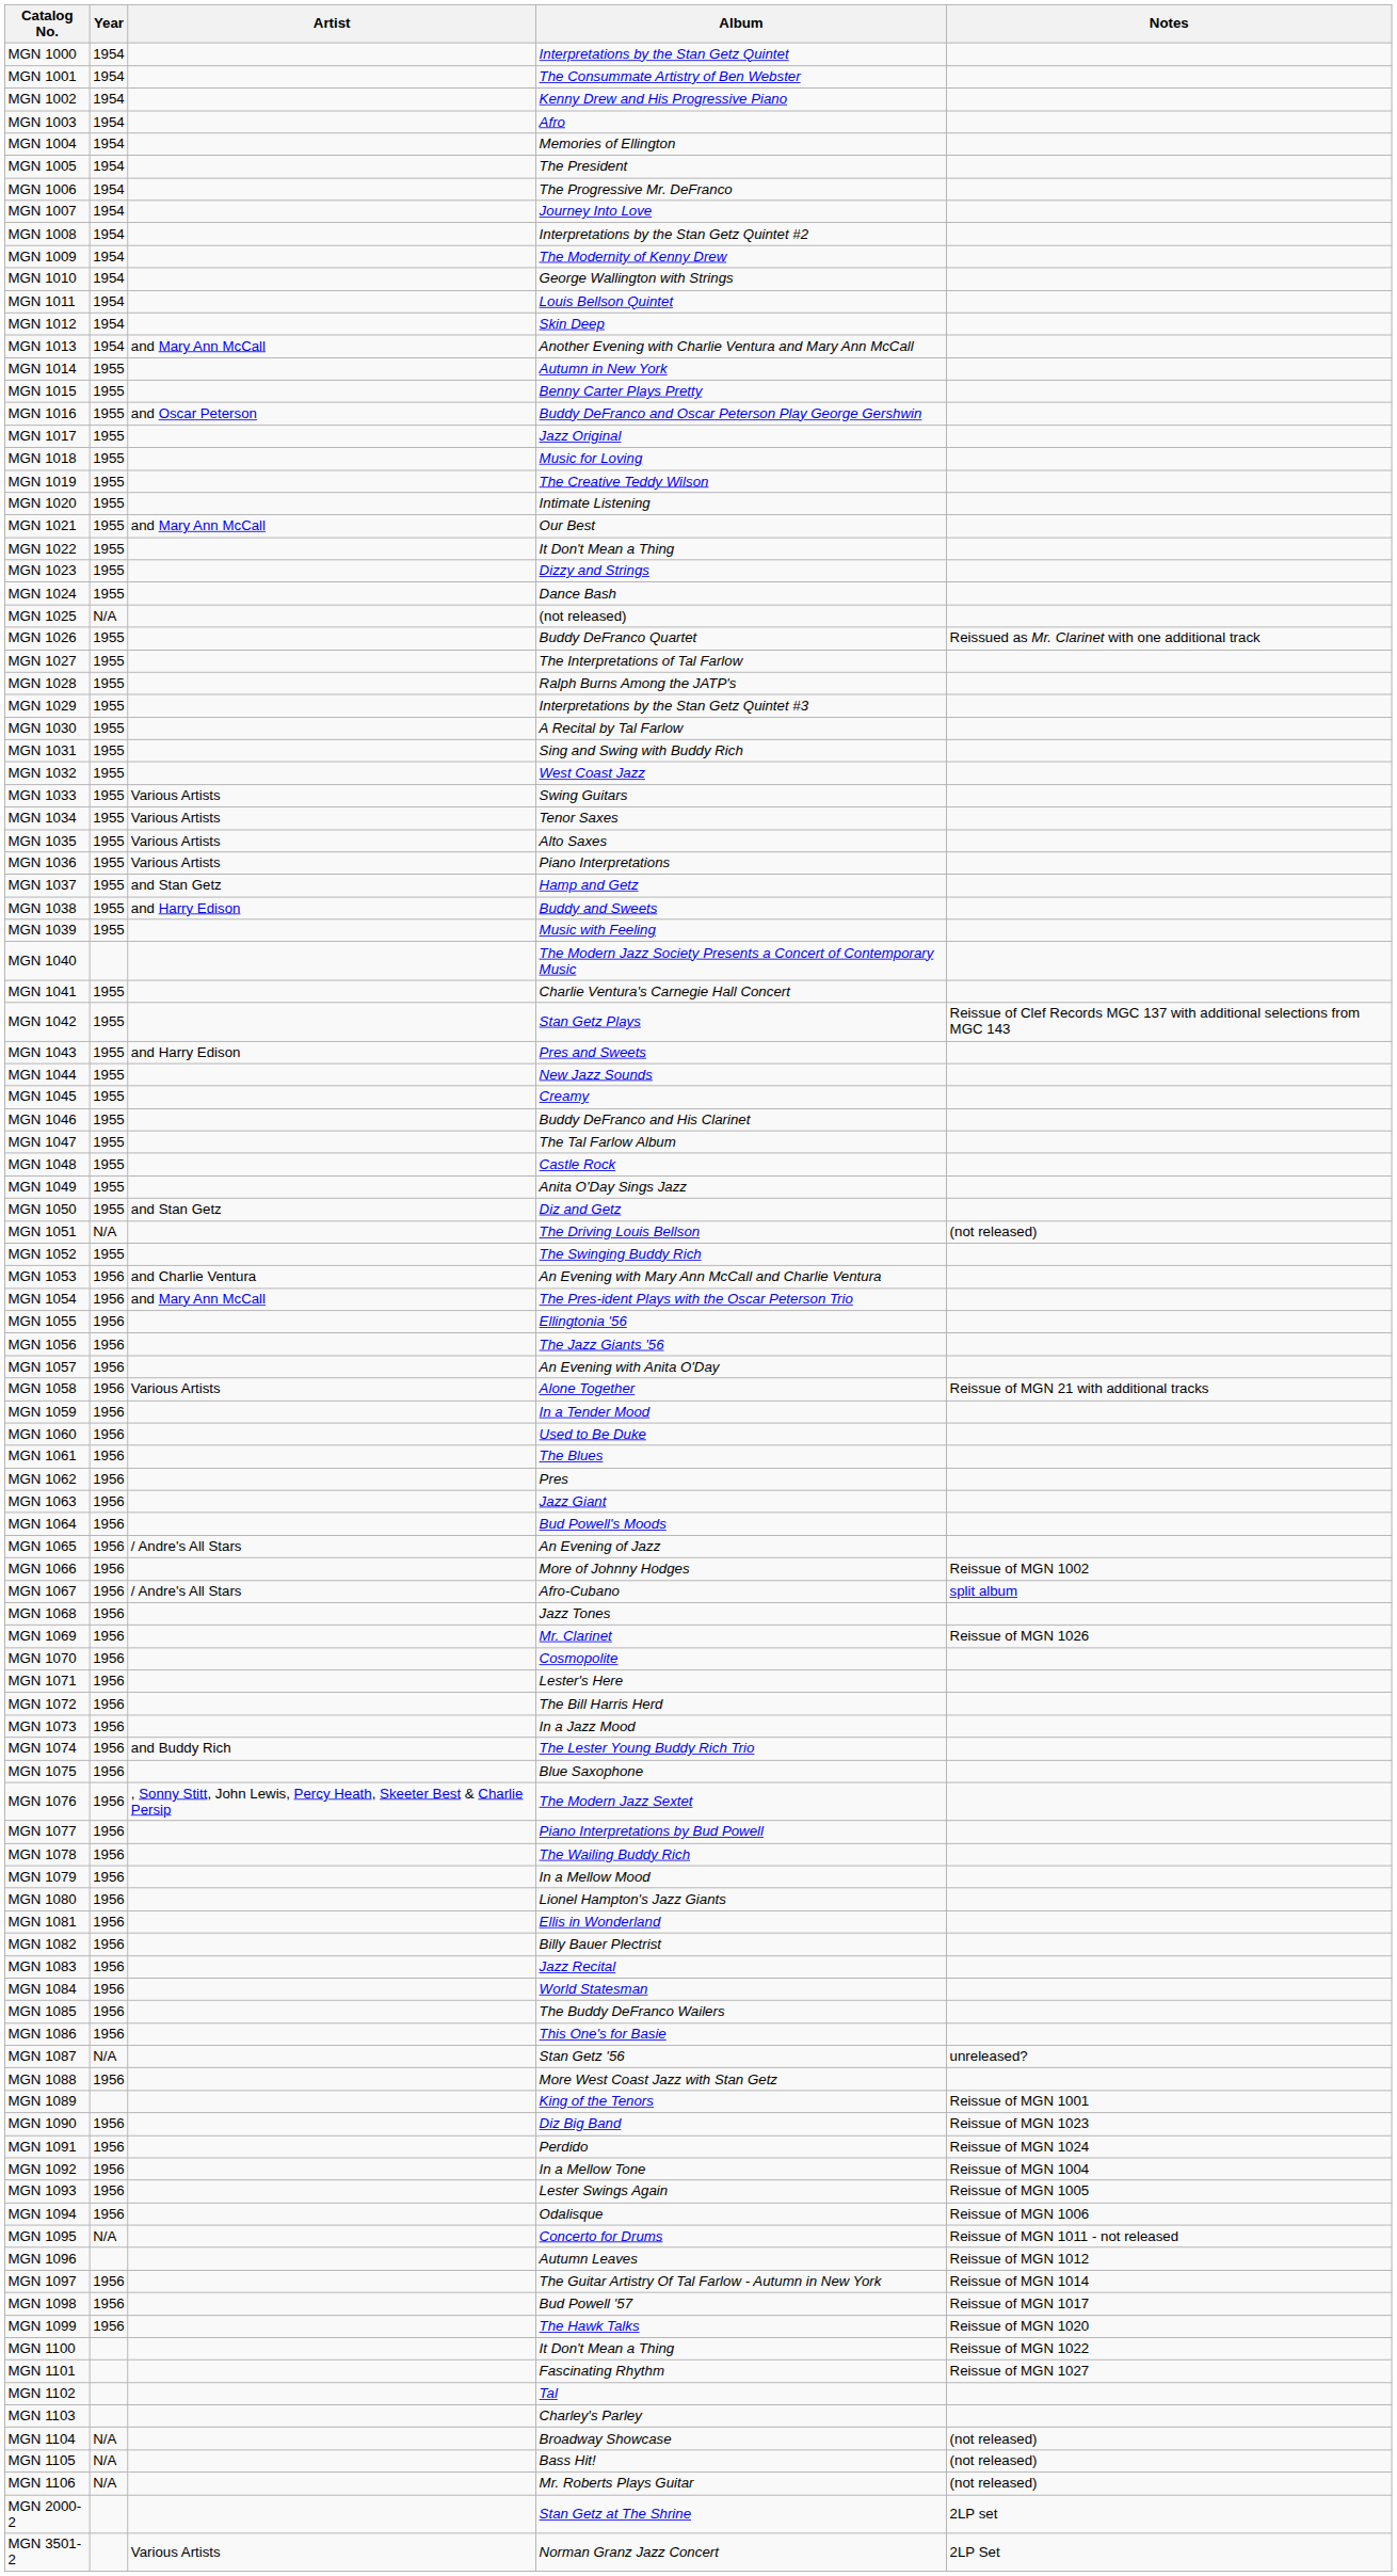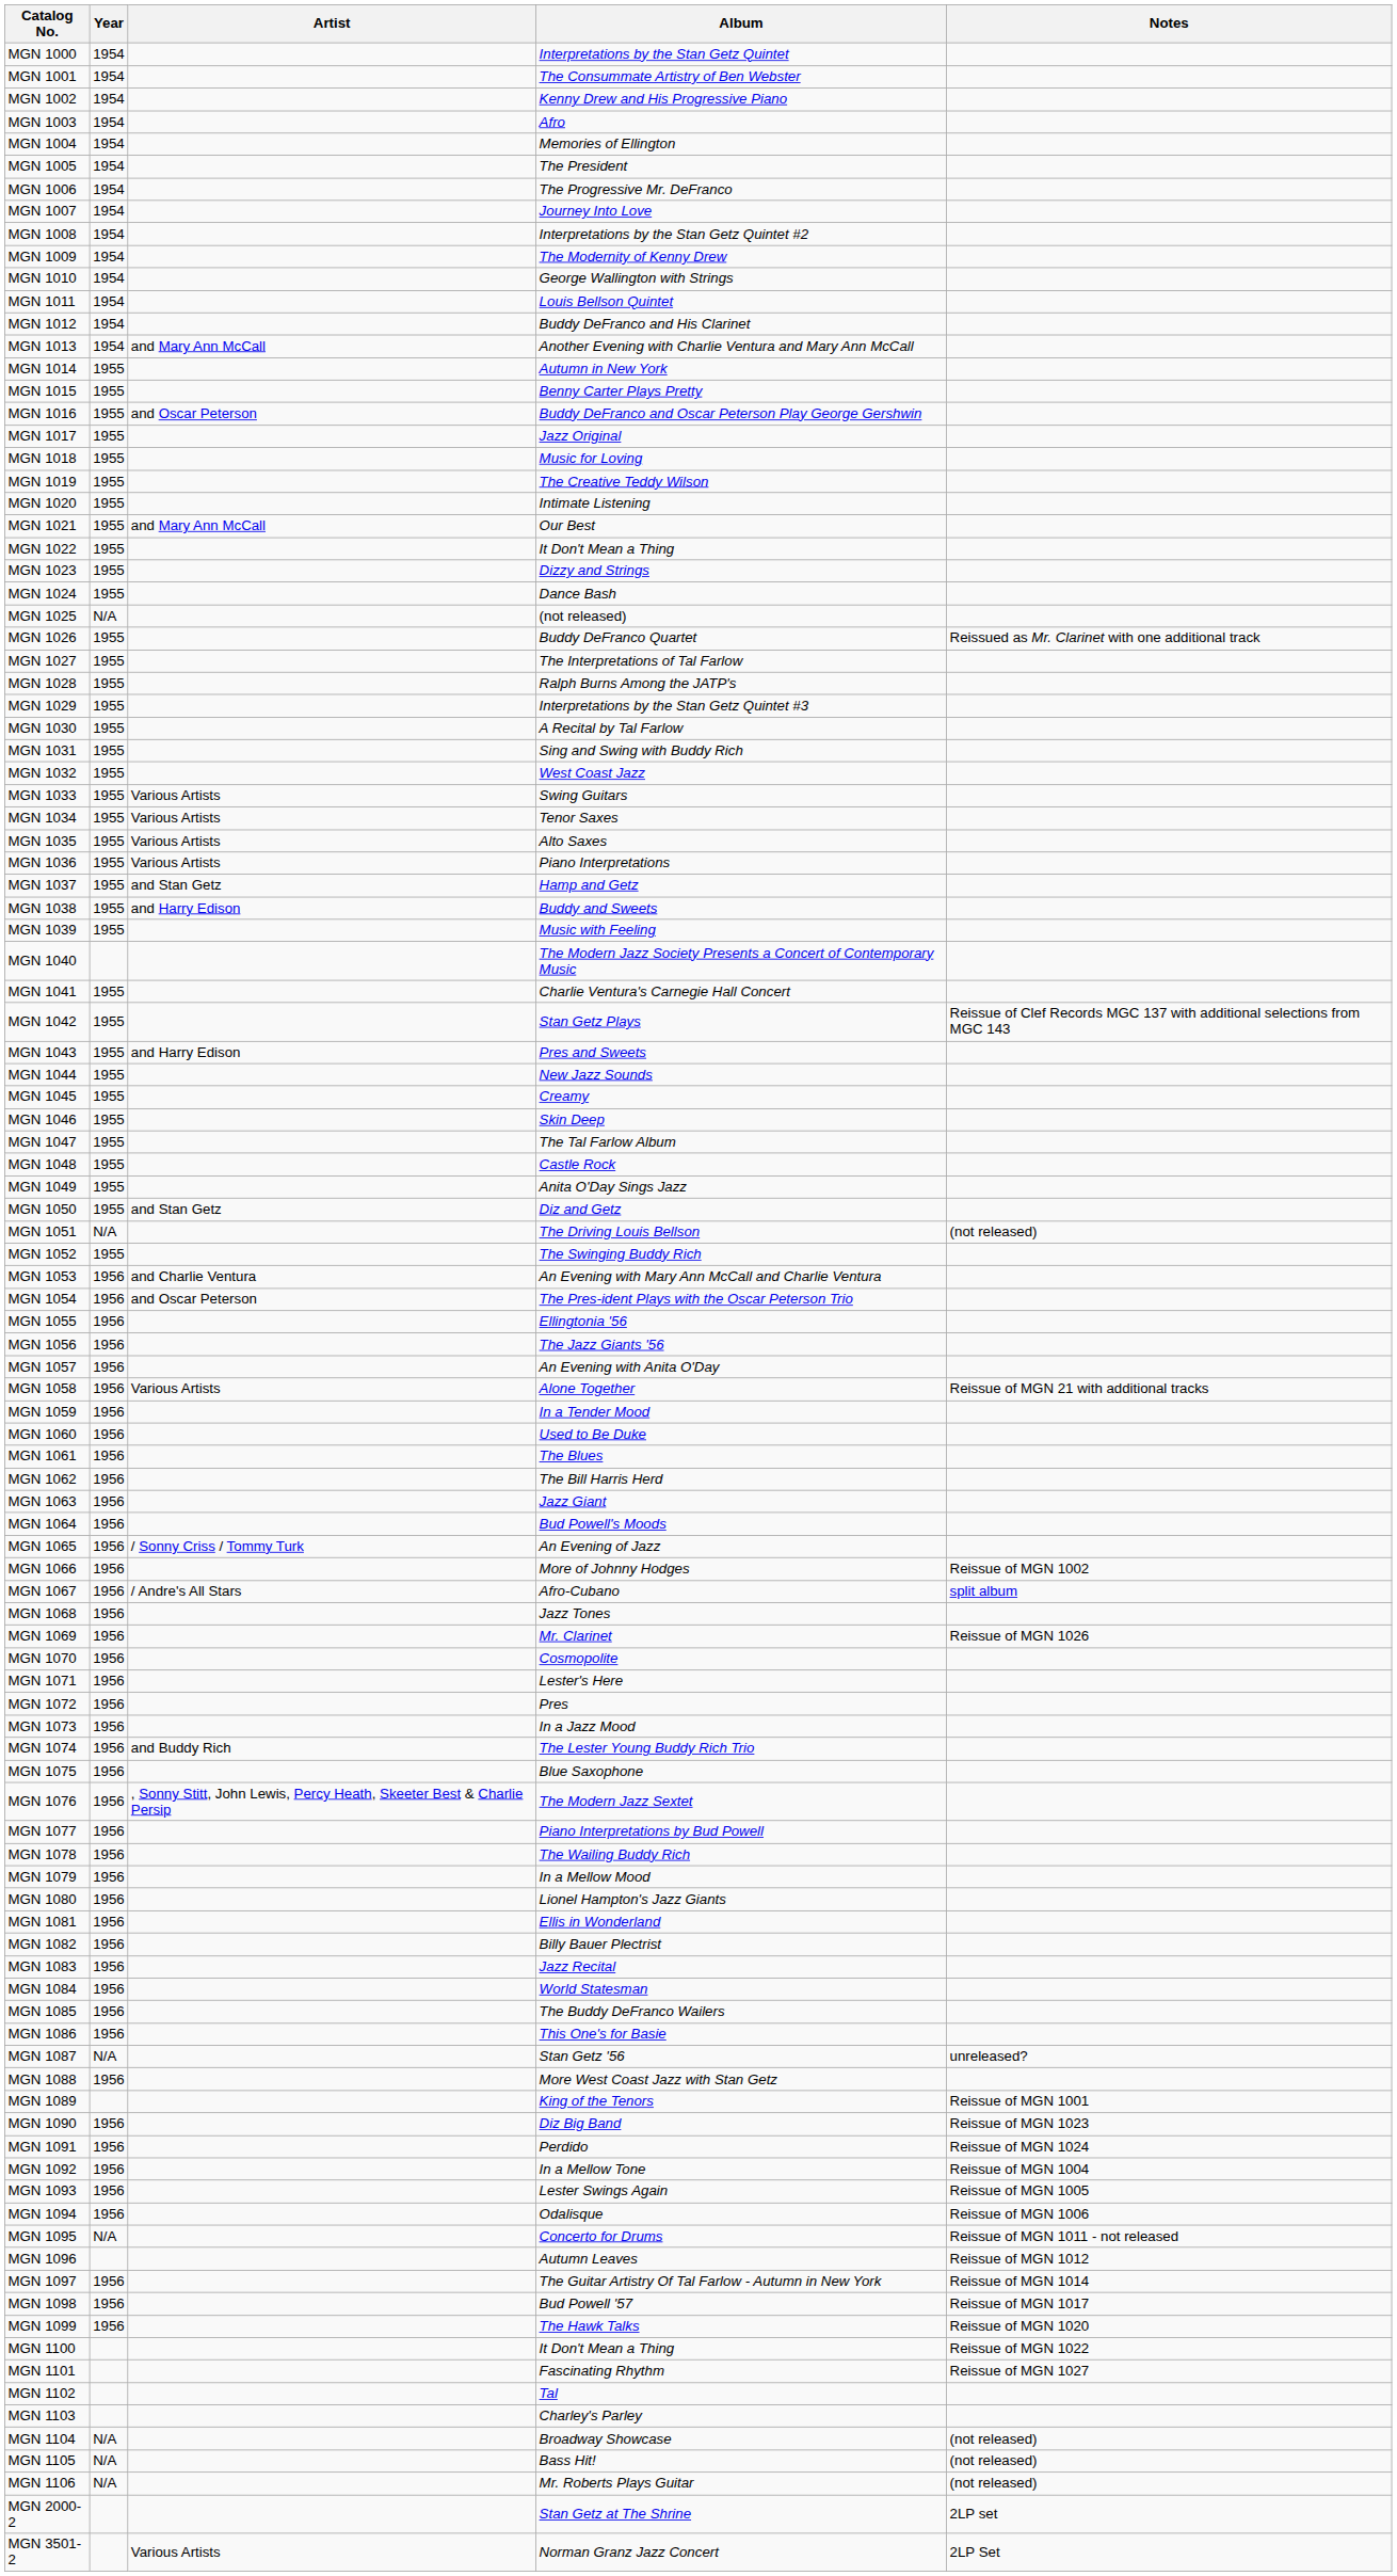MGN 1012 | Album: Skin Deep -> Buddy DeFranco and His Clarinet
MGN 1046 | Album: Buddy DeFranco and His Clarinet -> Skin Deep
MGN 1054 | Artist: and Mary Ann McCall -> and Oscar Peterson
MGN 1062 | Album: Pres -> The Bill Harris Herd
MGN 1065 | Artist: / Andre's All Stars -> / Sonny Criss / Tommy Turk
MGN 1072 | Album: The Bill Harris Herd -> Pres
